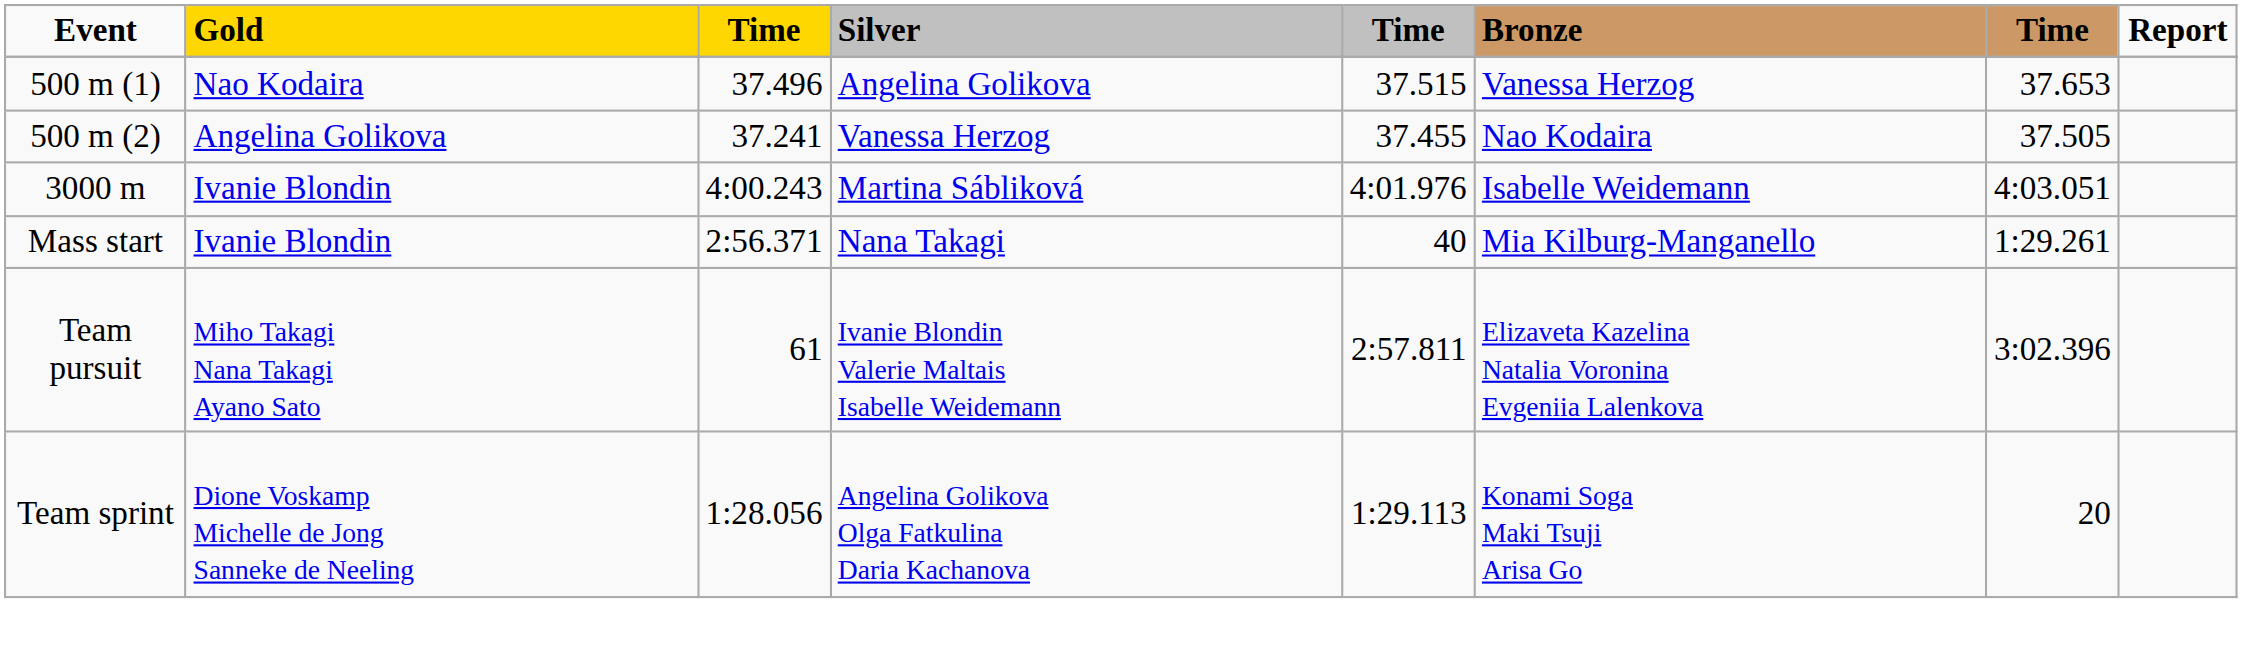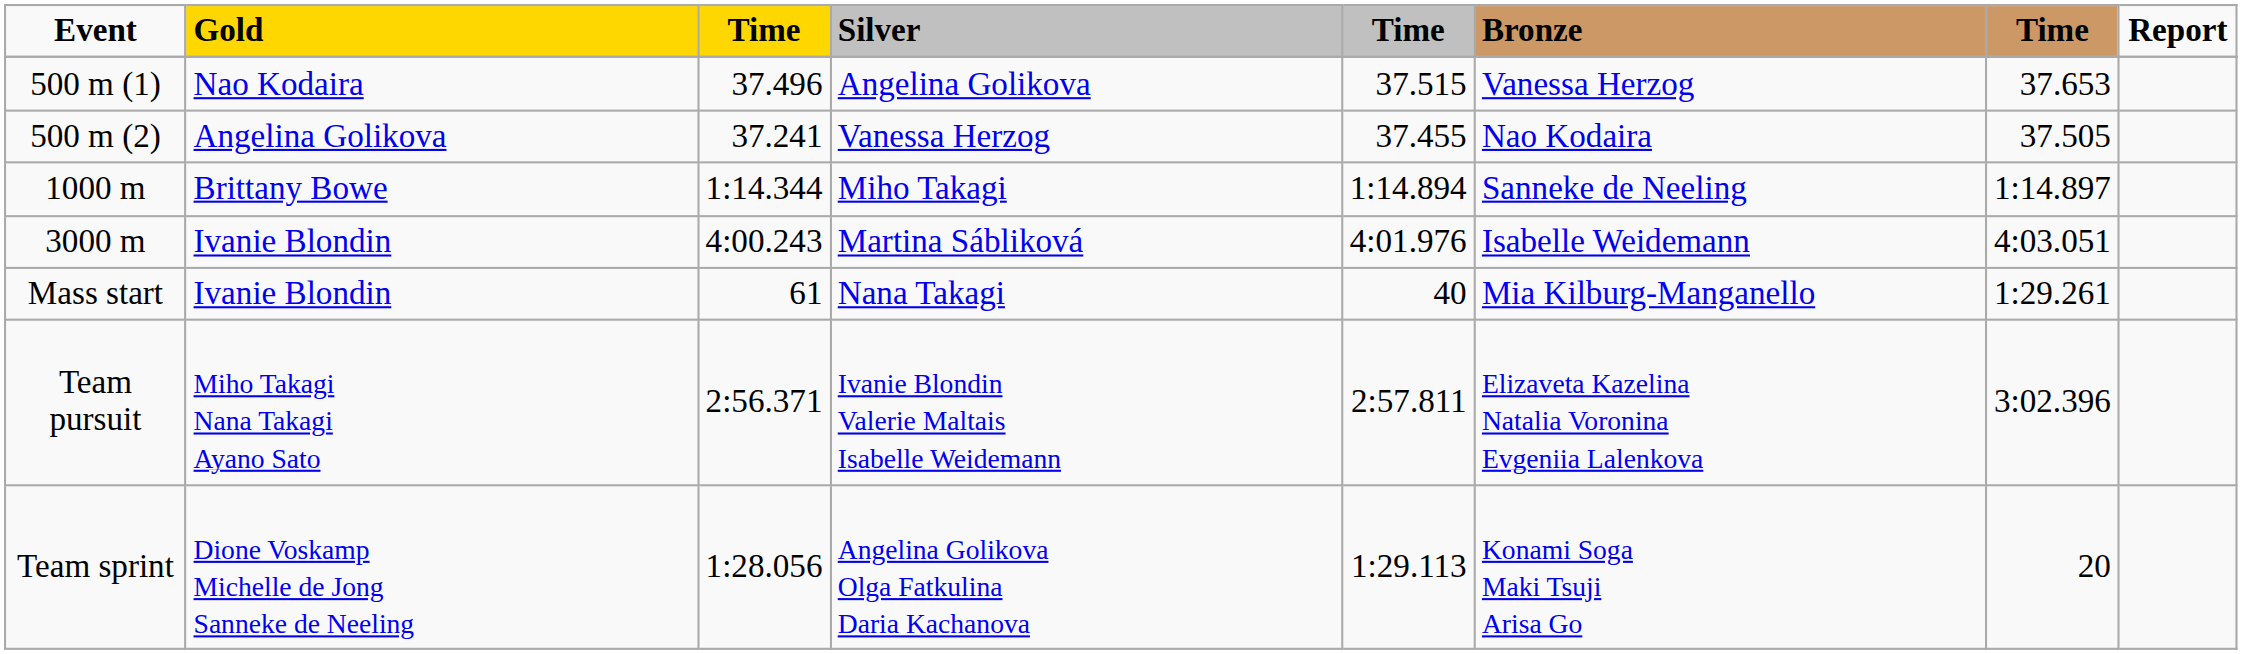+ row: 1000 m | Brittany Bowe | 1:14.344 | Miho Takagi | 1:14.894 | Sanneke de Neeling | 1:14.897
Nana Takagi | column 3: 2:56.371 -> 61
Ivanie Blondin Valerie Maltais Isabelle Weidemann | column 3: 61 -> 2:56.371
